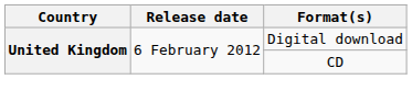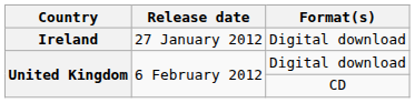+ row: Ireland | 27 January 2012 | Digital download
